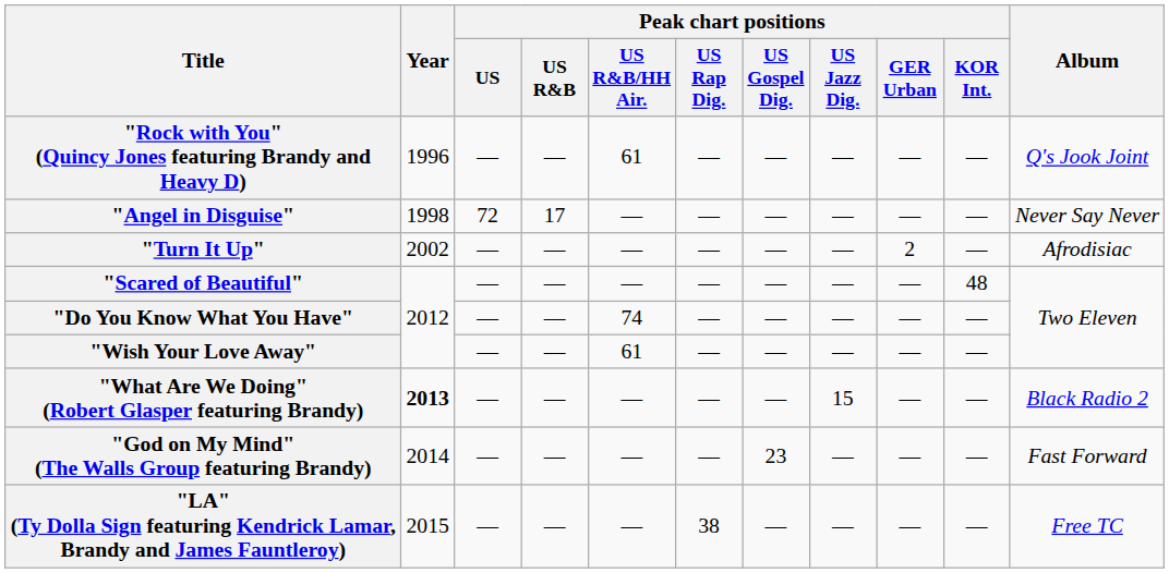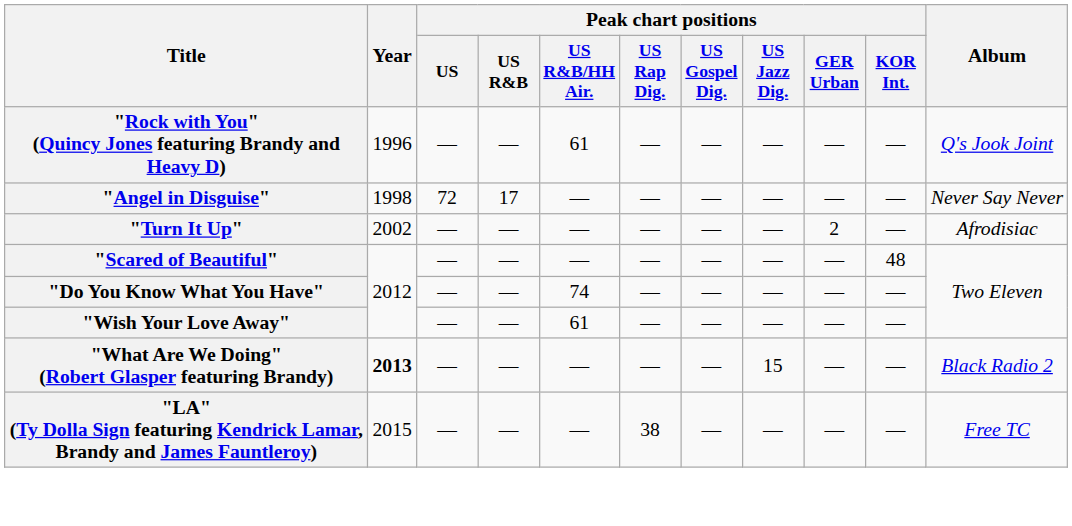- row: "God on My Mind" (The Walls Group featuring Brandy) | 2014 | — | — | — | — | 23 | — | — | — | Fast Forward
